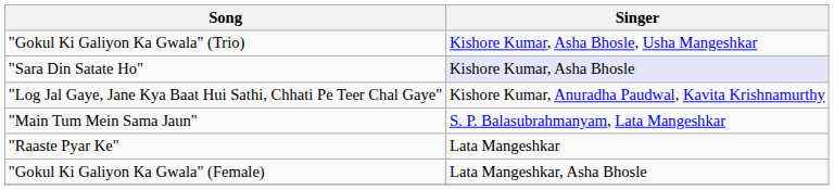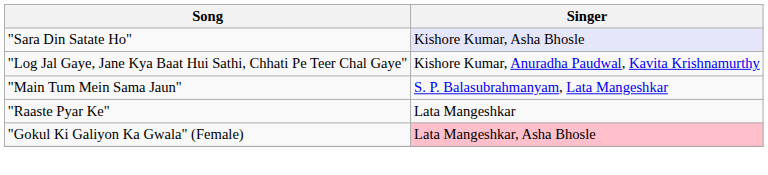- row: "Gokul Ki Galiyon Ka Gwala" (Trio) | Kishore Kumar, Asha Bhosle, Usha Mangeshkar
"Gokul Ki Galiyon Ka Gwala" (Female) | Singer: no background -> pink background
